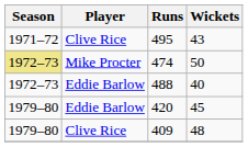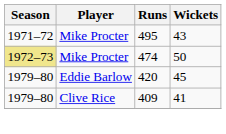495 | Player: Clive Rice -> Mike Procter
- row: 1972–73 | Eddie Barlow | 488 | 40
409 | Wickets: 48 -> 41
